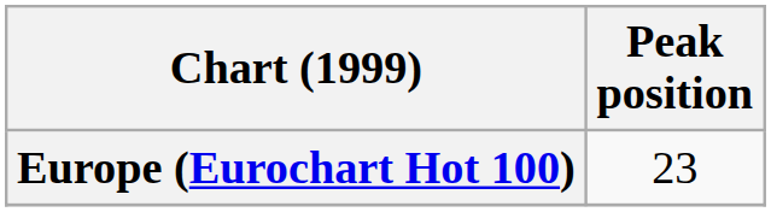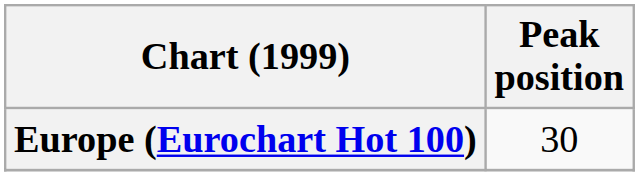Europe (Eurochart Hot 100) | Peak position: 23 -> 30
